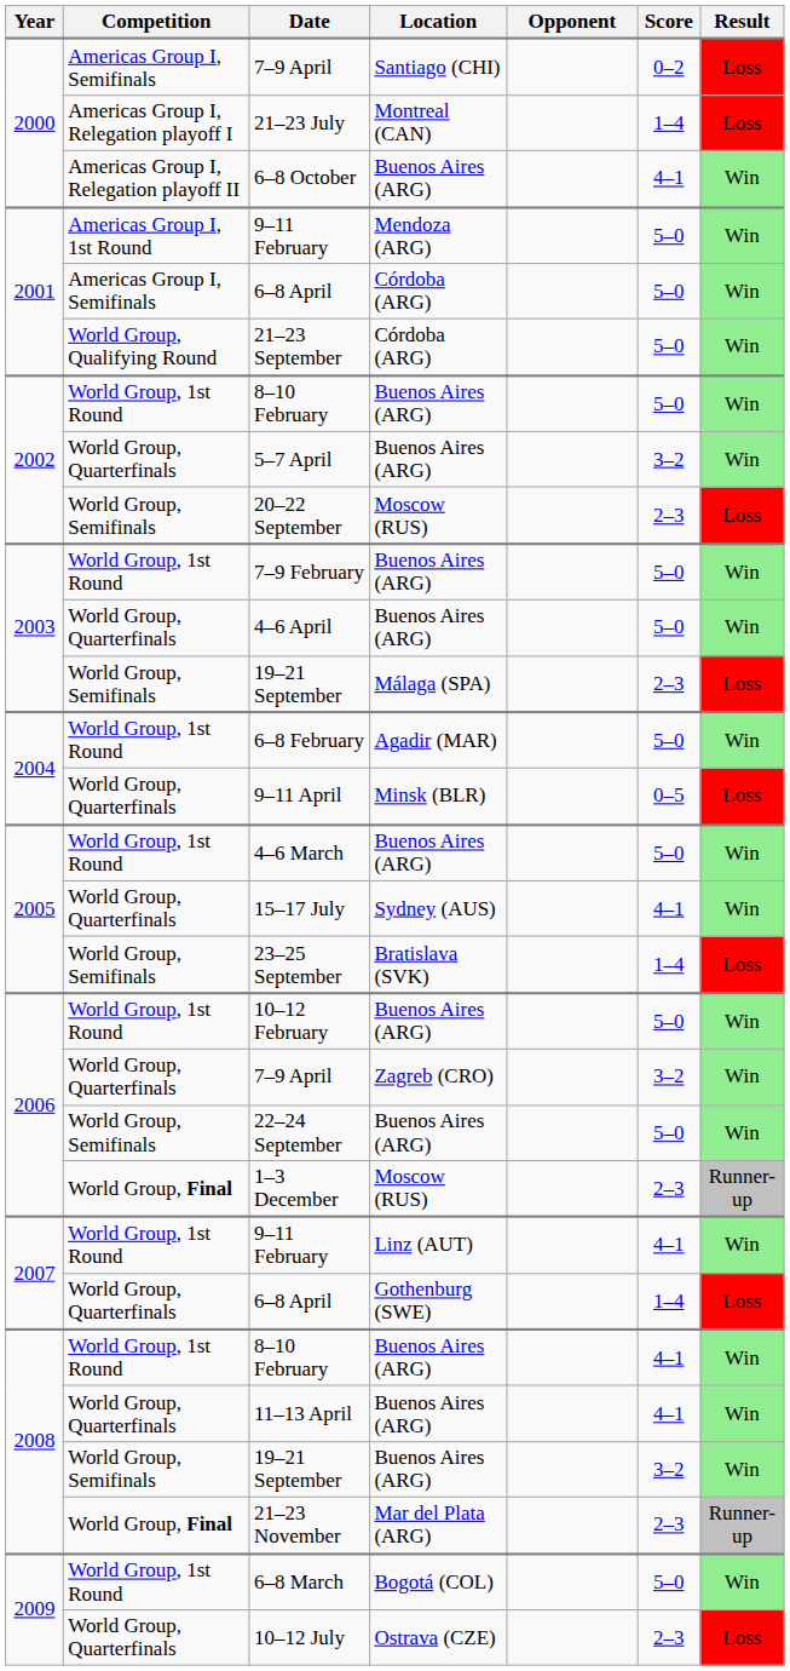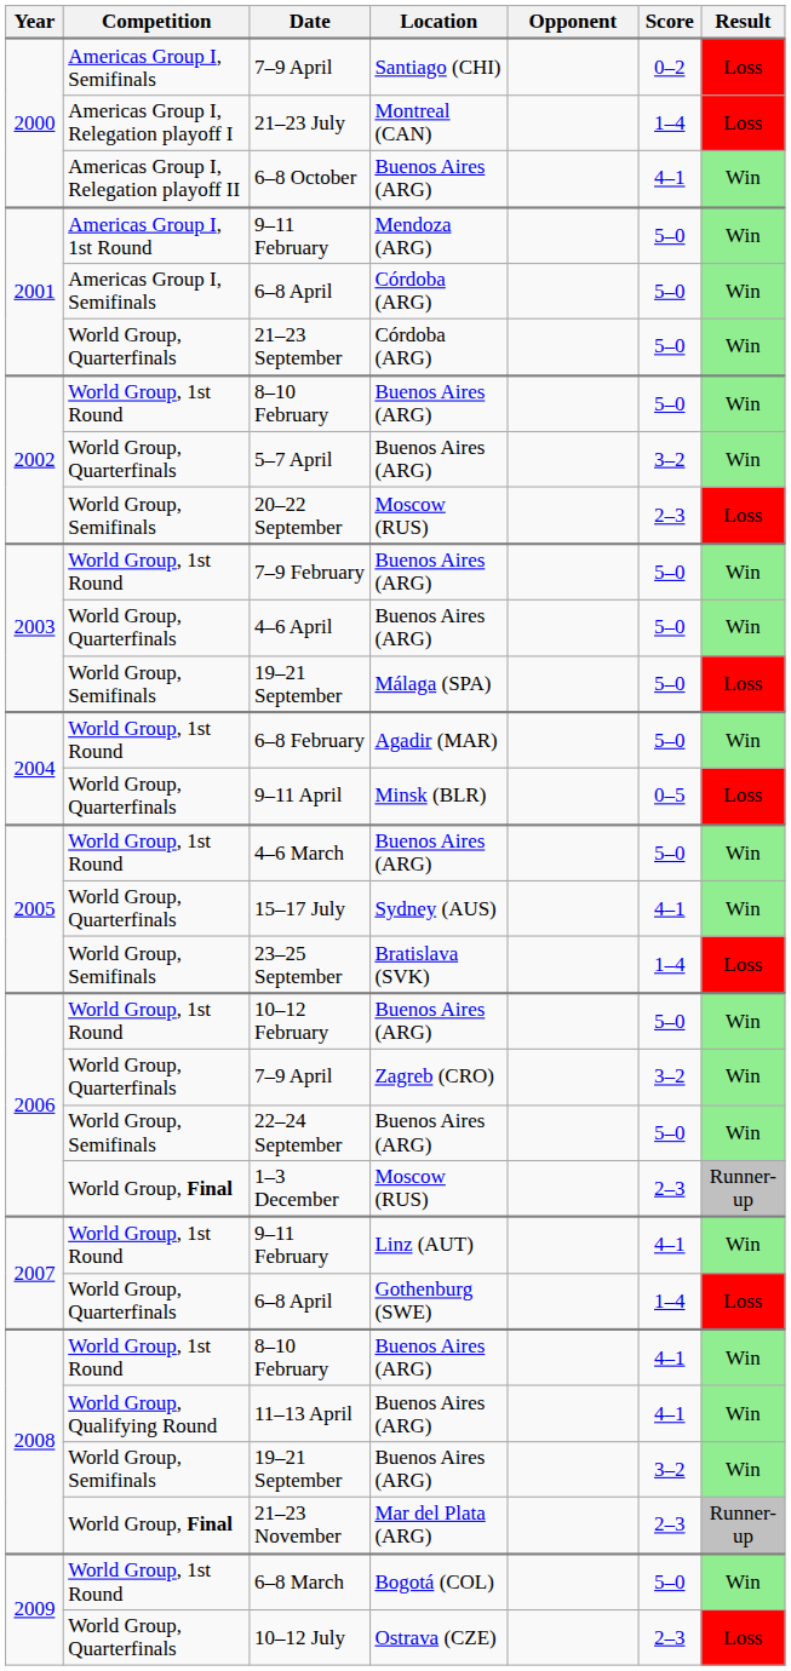21–23 September | Competition: World Group, Qualifying Round -> World Group, Quarterfinals
2003 / 19–21 September | Score: 2–3 -> 5–0
11–13 April | Competition: World Group, Quarterfinals -> World Group, Qualifying Round
